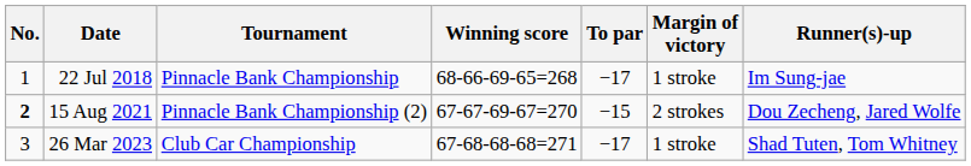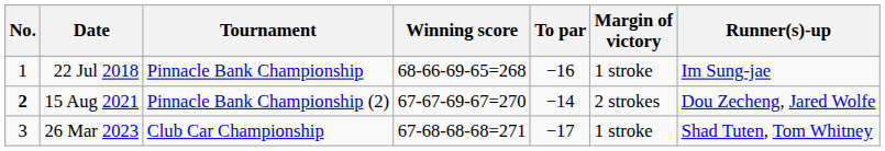22 Jul 2018 | To par: −17 -> −16
15 Aug 2021 | To par: −15 -> −14
